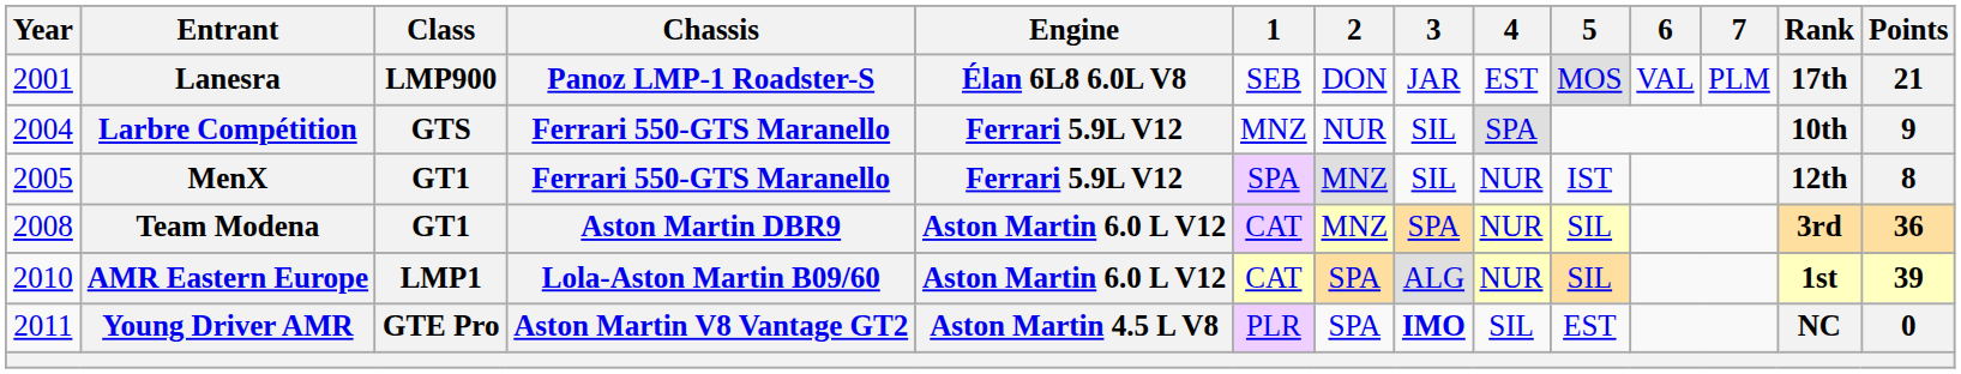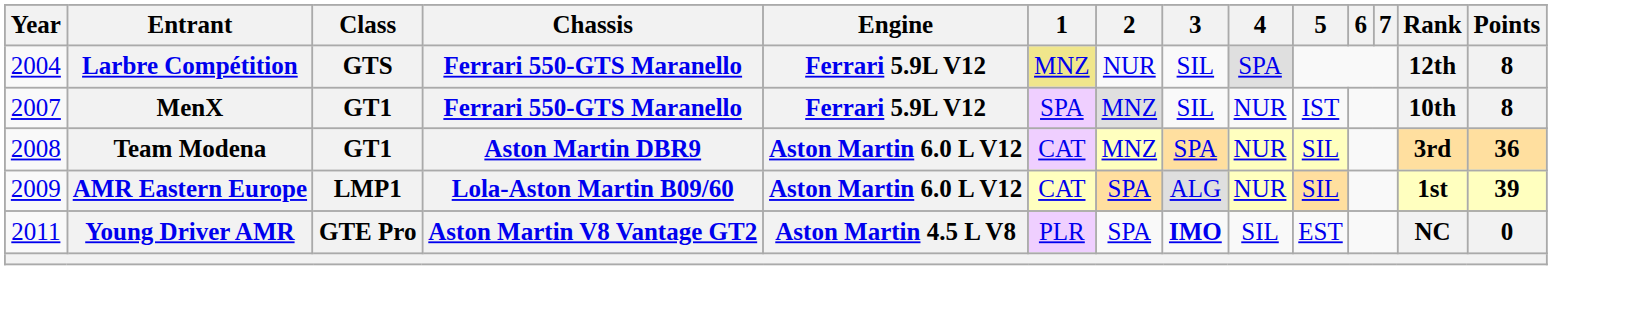- row: 2001 | Lanesra | LMP900 | Panoz LMP-1 Roadster-S | Élan 6L8 6.0L V8 | SEB | DON | JAR | EST | MOS | VAL | PLM | 17th | 21
Larbre Compétition | 1: no background -> khaki background
Larbre Compétition | Rank: 10th -> 12th
Larbre Compétition | Points: 9 -> 8
MenX | Year: 2005 -> 2007
MenX | Rank: 12th -> 10th
AMR Eastern Europe | Year: 2010 -> 2009
